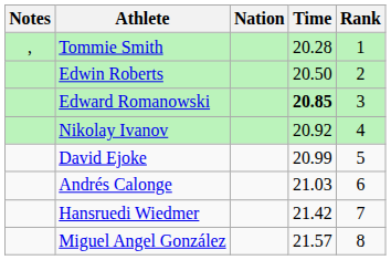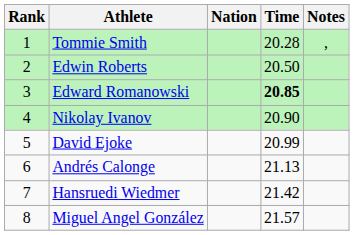columns swapped: Rank <-> Notes
Nikolay Ivanov | Time: 20.92 -> 20.90
Andrés Calonge | Time: 21.03 -> 21.13
